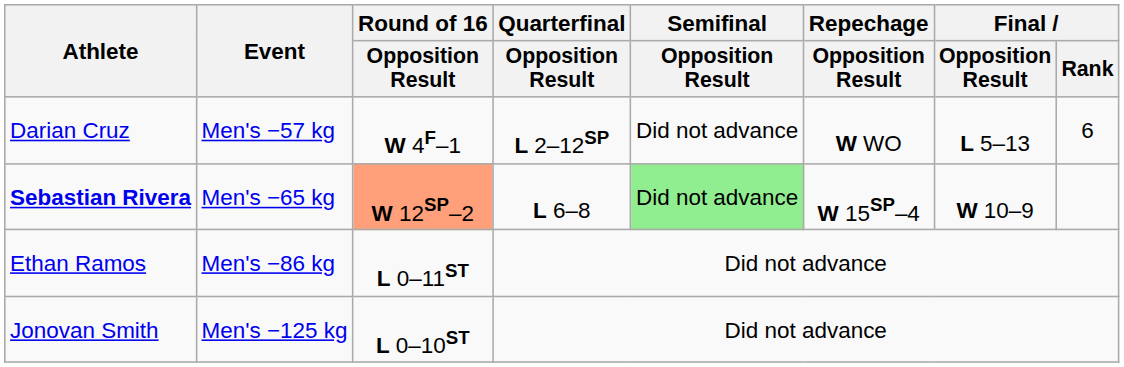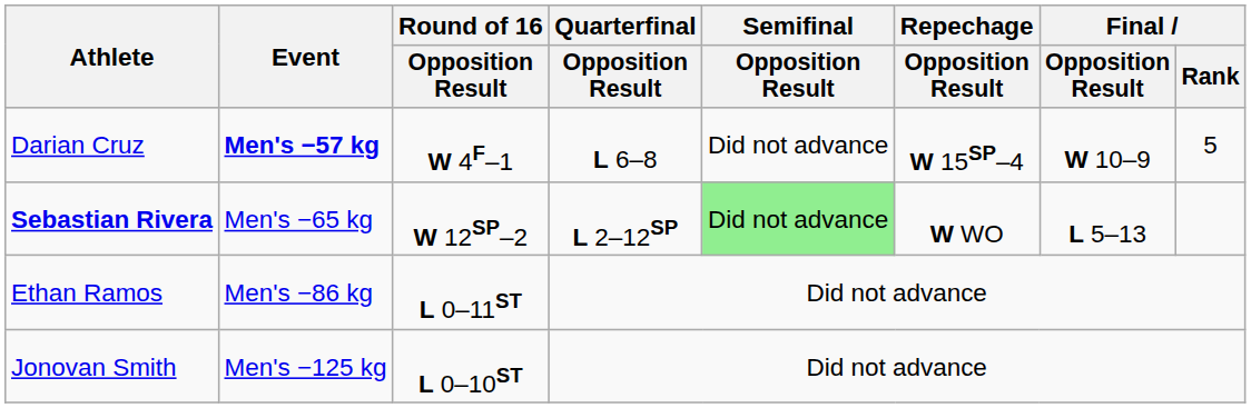Darian Cruz | Event: normal -> bold
Darian Cruz | Quarterfinal / Opposition Result: L 2–12SP -> L 6–8
Darian Cruz | Repechage / Opposition Result: W WO -> W 15SP–4
Darian Cruz | Final / Opposition Result: L 5–13 -> W 10–9
Darian Cruz | Final / Rank: 6 -> 5
Sebastian Rivera | Round of 16 / Opposition Result: lightsalmon background -> no background
Sebastian Rivera | Quarterfinal / Opposition Result: L 6–8 -> L 2–12SP
Sebastian Rivera | Repechage / Opposition Result: W 15SP–4 -> W WO
Sebastian Rivera | Final / Opposition Result: W 10–9 -> L 5–13
